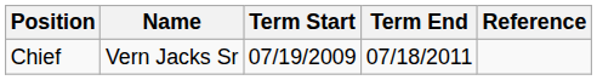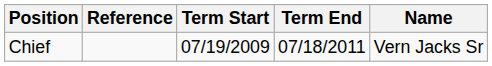columns swapped: Name <-> Reference
